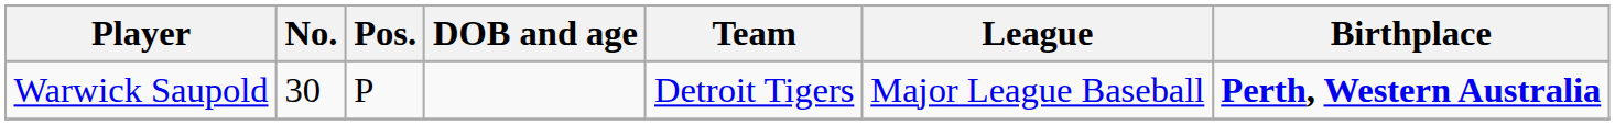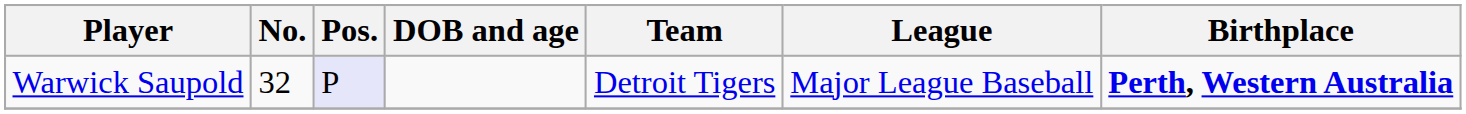Warwick Saupold | No.: 30 -> 32
Warwick Saupold | Pos.: no background -> lavender background
